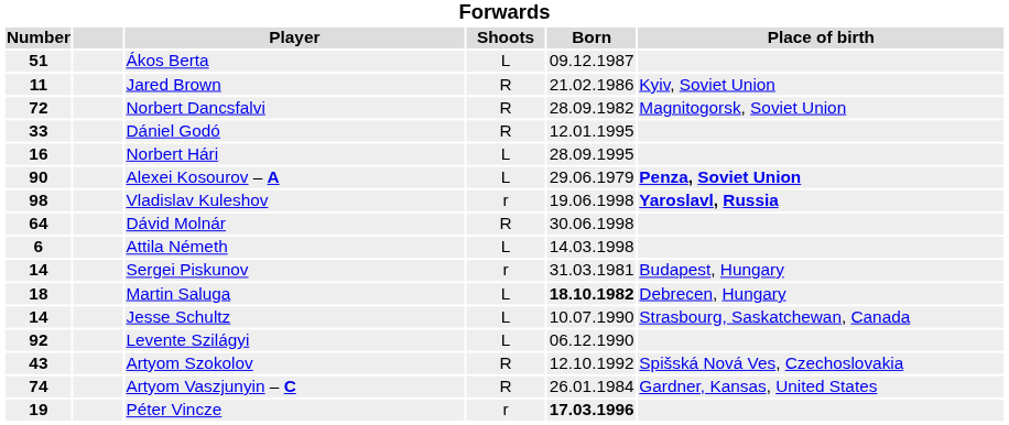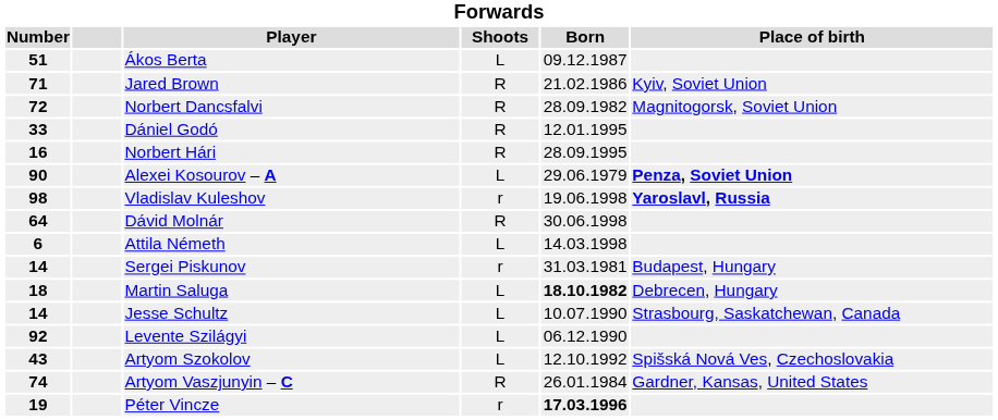Jared Brown | Number: 11 -> 71
Norbert Hári | Shoots: L -> R
Artyom Szokolov | Shoots: R -> L
